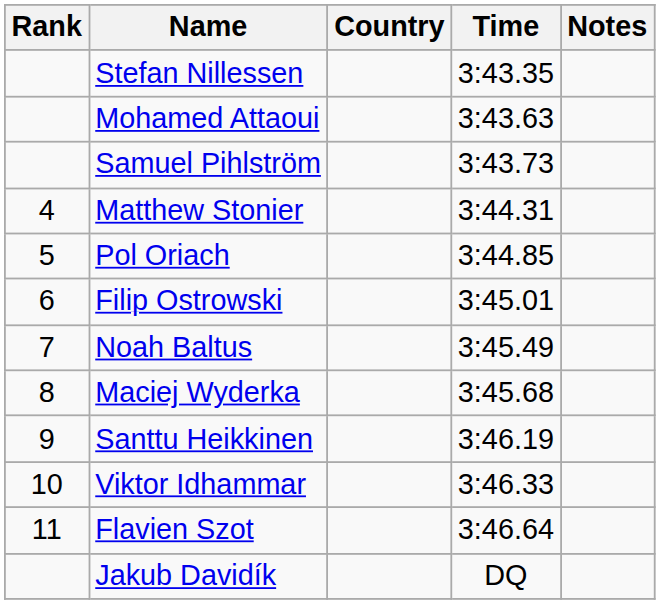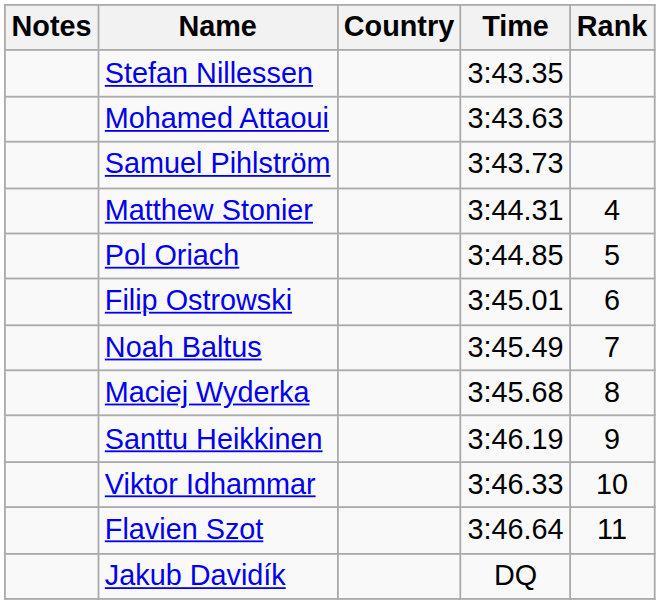columns swapped: Rank <-> Notes
